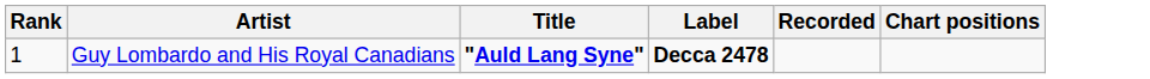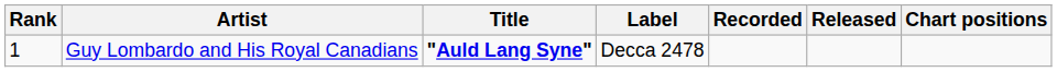+ column: Released
Guy Lombardo and His Royal Canadians | Label: bold -> normal
